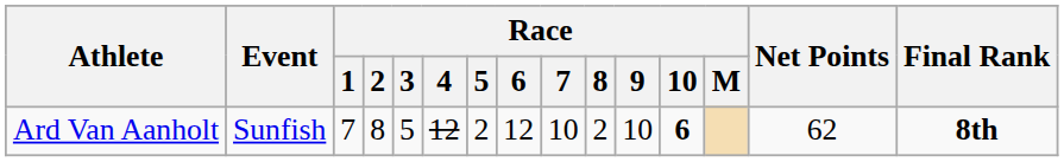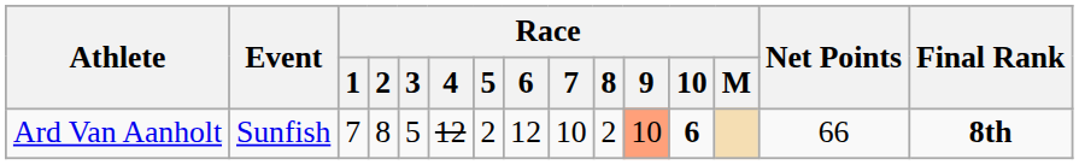Ard Van Aanholt | Race / 9: no background -> lightsalmon background
Ard Van Aanholt | Net Points: 62 -> 66
